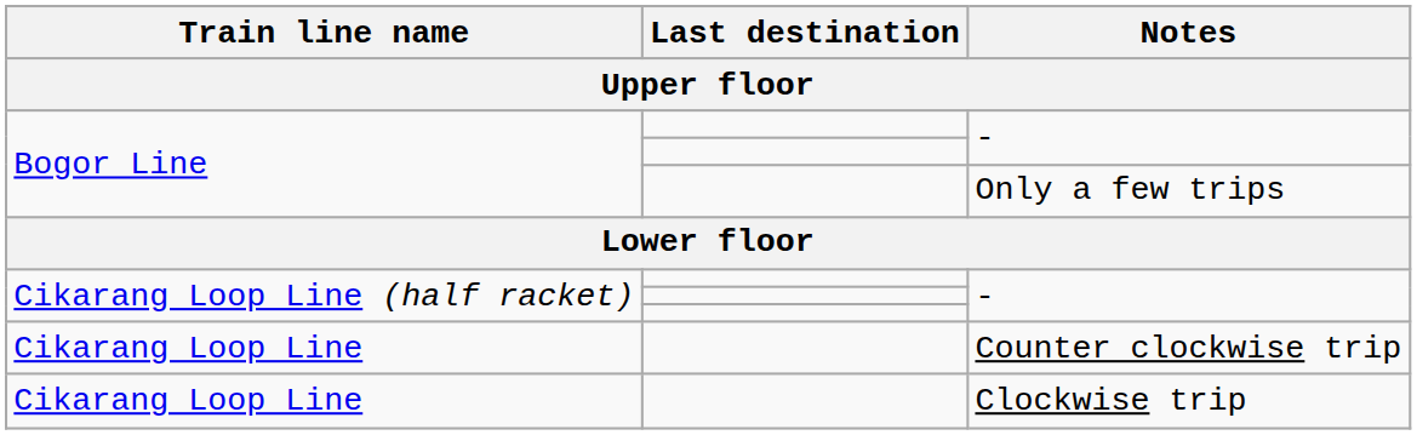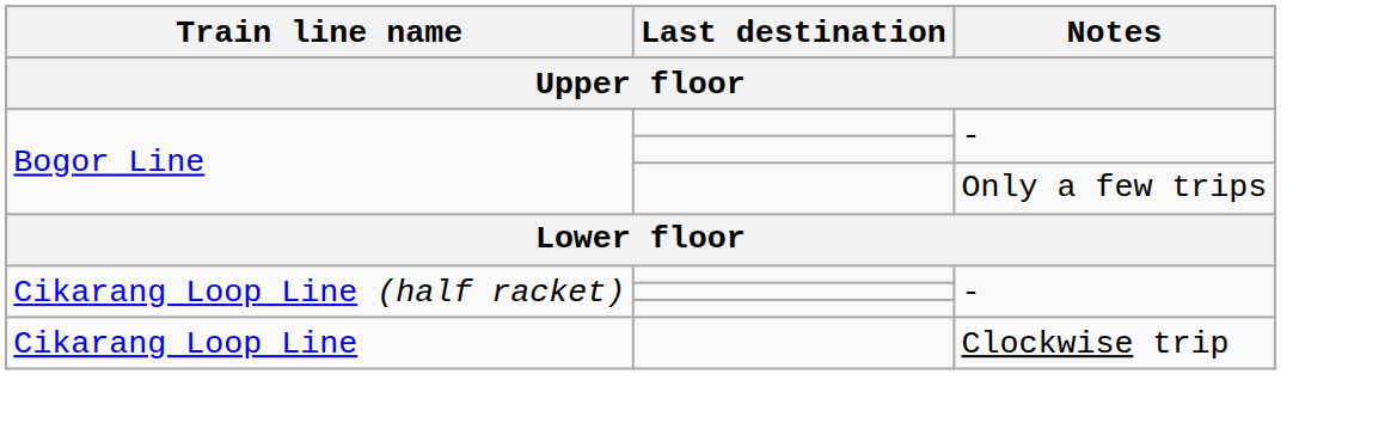- row: Cikarang Loop Line | Counter clockwise trip
